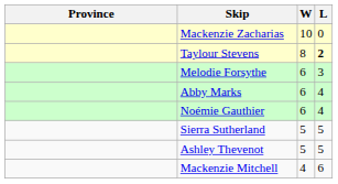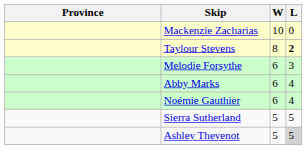Ashley Thevenot | L: no background -> lightgrey background
- row: Mackenzie Mitchell | 4 | 6
